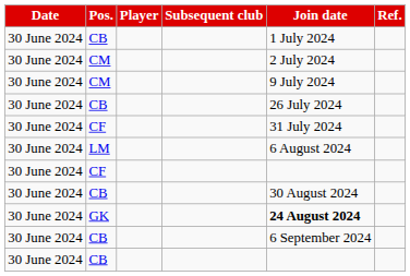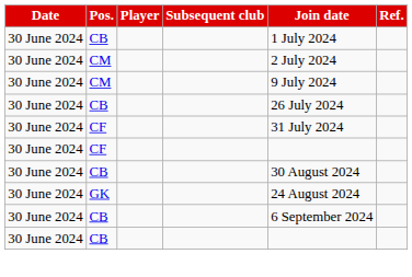- row: 30 June 2024 | LM | 6 August 2024
GK | Join date: bold -> normal
